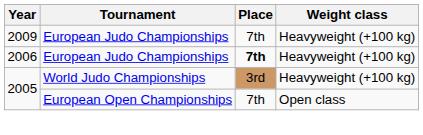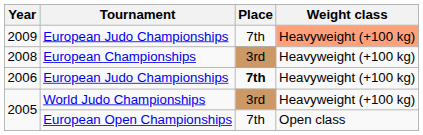2009 | Weight class: no background -> lightsalmon background
+ row: 2008 | European Championships | 3rd | Heavyweight (+100 kg)
